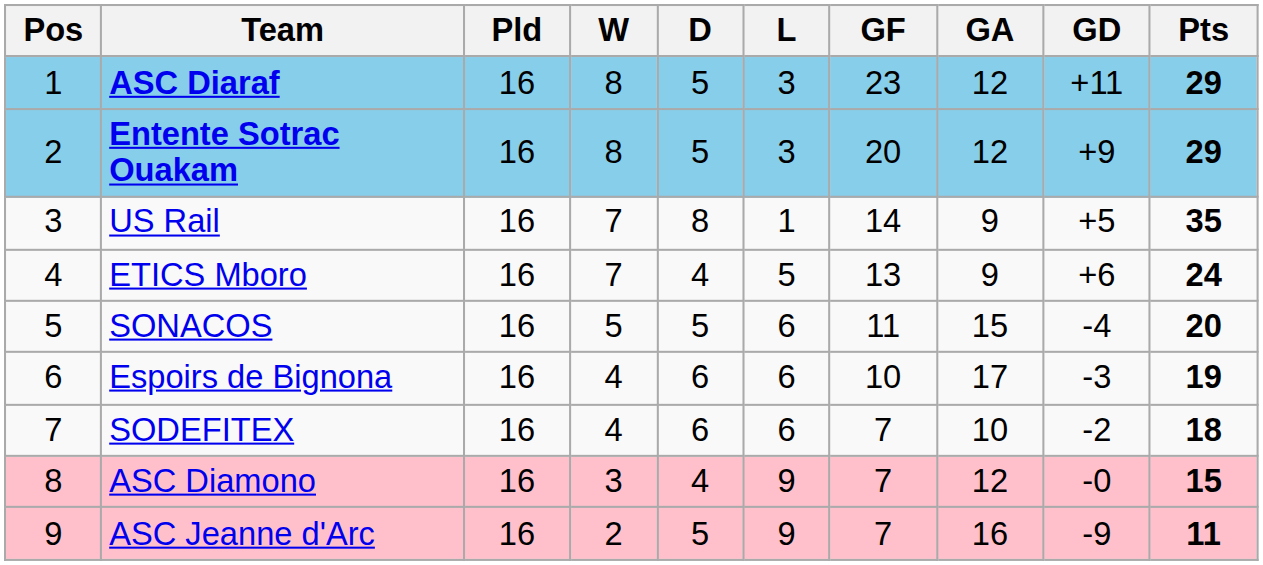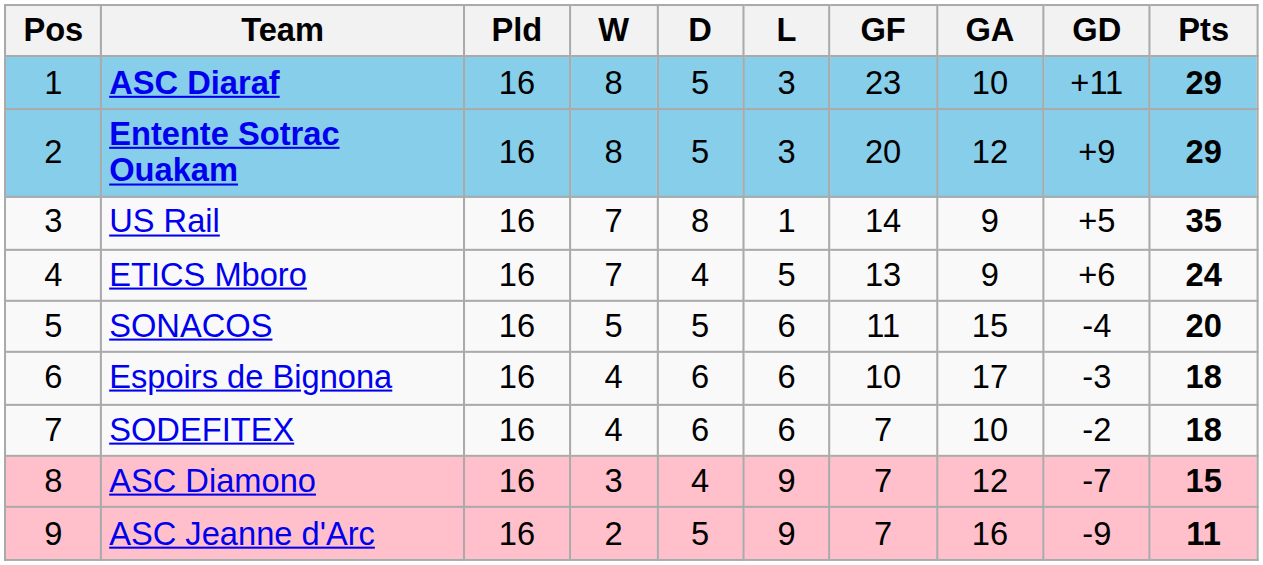ASC Diaraf | GA: 12 -> 10
Espoirs de Bignona | Pts: 19 -> 18
ASC Diamono | GD: -0 -> -7
